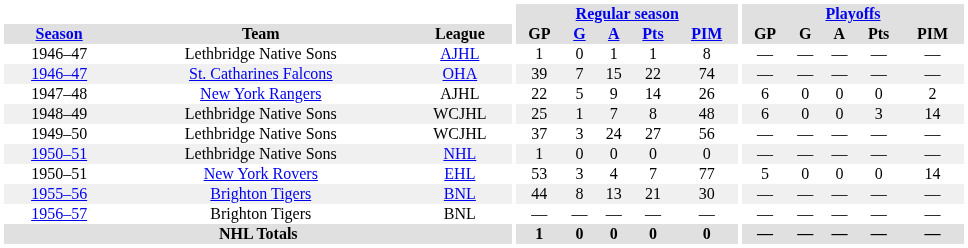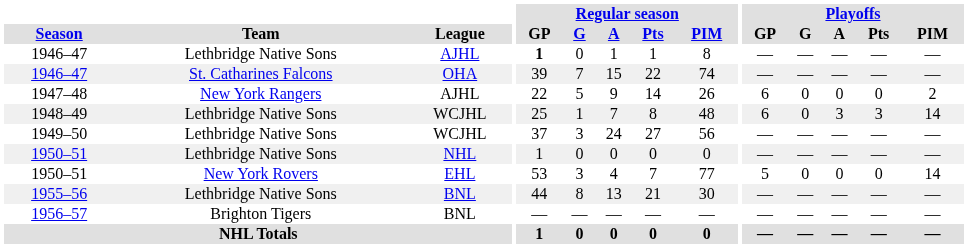1946–47 / AJHL | Regular season / GP: normal -> bold
1948–49 | Playoffs / A: 0 -> 3
1955–56 | Team: Brighton Tigers -> Lethbridge Native Sons
